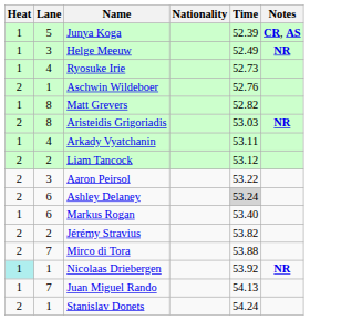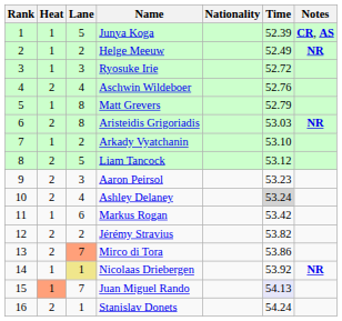+ column: Rank | 1 | 2 | 3 | 4 | 5 | 6 | 7 | 8 | 9 | 10 | 11 | 12 | 13 | 14 | 15 | 16
Helge Meeuw | Lane: 3 -> 2
Ryosuke Irie | Lane: 4 -> 3
Ryosuke Irie | Time: 52.73 -> 52.72
Aschwin Wildeboer | Lane: 1 -> 4
Matt Grevers | Time: 52.82 -> 52.79
Arkady Vyatchanin | Lane: 4 -> 2
Arkady Vyatchanin | Time: 53.11 -> 53.10
Liam Tancock | Lane: 2 -> 5
Aaron Peirsol | Time: 53.22 -> 53.23
Ashley Delaney | Lane: 6 -> 4
Markus Rogan | Time: 53.40 -> 53.42
Mirco di Tora | Lane: no background -> lightsalmon background
Mirco di Tora | Time: 53.88 -> 53.86
Nicolaas Driebergen | Heat: paleturquoise background -> no background
Nicolaas Driebergen | Lane: no background -> khaki background
Juan Miguel Rando | Heat: no background -> lightsalmon background
Juan Miguel Rando | Time: no background -> lavender background
